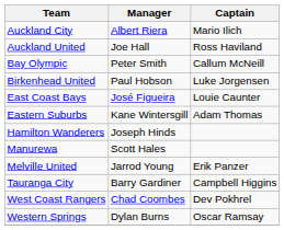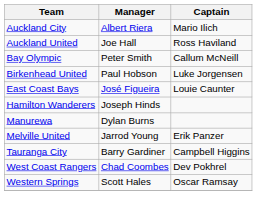- row: Eastern Suburbs | Kane Wintersgill | Adam Thomas
Manurewa | Manager: Scott Hales -> Dylan Burns
Western Springs | Manager: Dylan Burns -> Scott Hales
